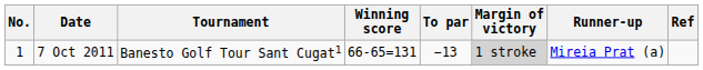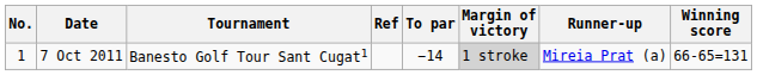columns swapped: Winning score <-> Ref
7 Oct 2011 | To par: −13 -> −14
